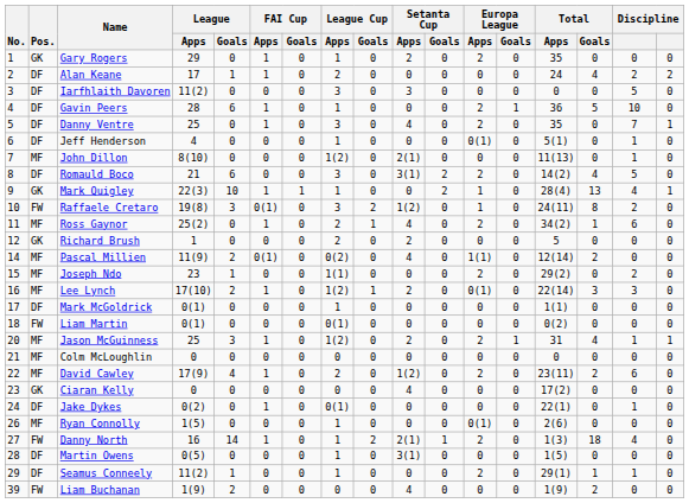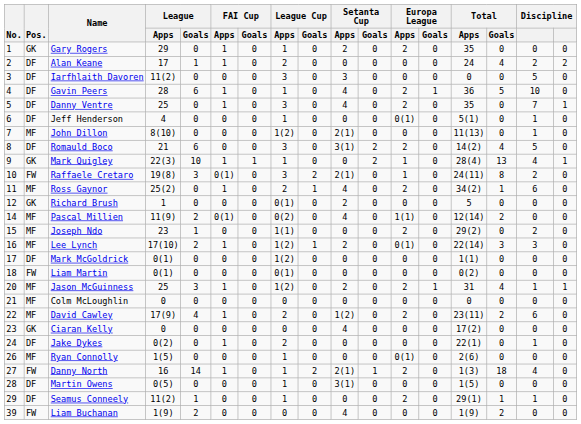Gavin Peers | Setanta Cup / Apps: 0 -> 4
Raffaele Cretaro | Setanta Cup / Apps: 1(2) -> 2(1)
Richard Brush | League Cup / Apps: 2 -> 0(1)
Mark McGoldrick | League Cup / Apps: 1 -> 1(2)
Jake Dykes | League Cup / Apps: 0(1) -> 2
